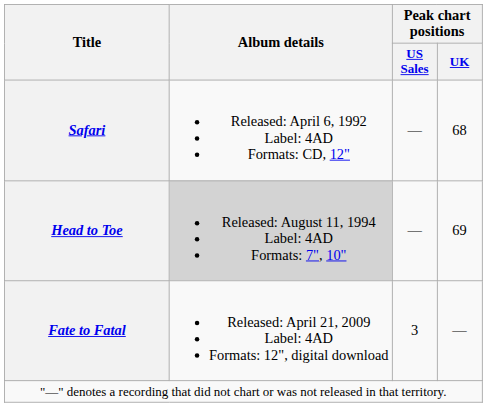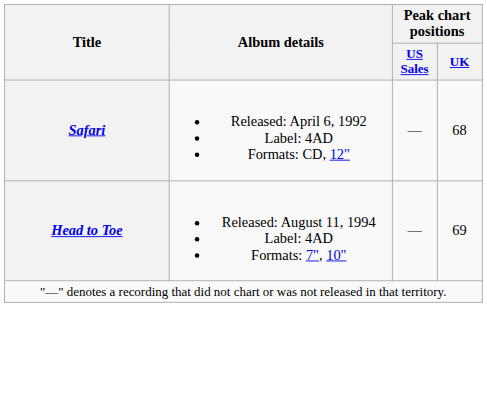Head to Toe | Album details: lightgrey background -> no background
- row: Fate to Fatal | Released: April 21, 2009 Label: 4AD Formats: 12", digital download | 3 | —
